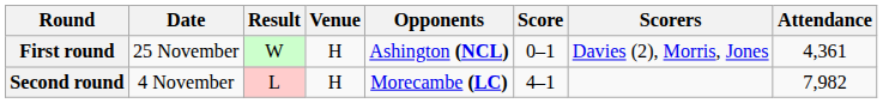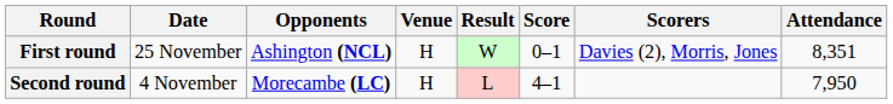columns swapped: Opponents <-> Result
First round | Attendance: 4,361 -> 8,351
Second round | Attendance: 7,982 -> 7,950
